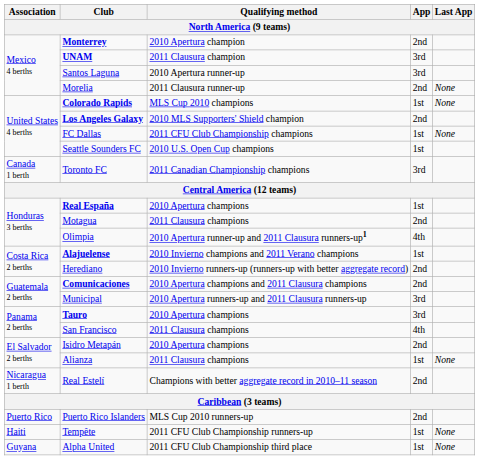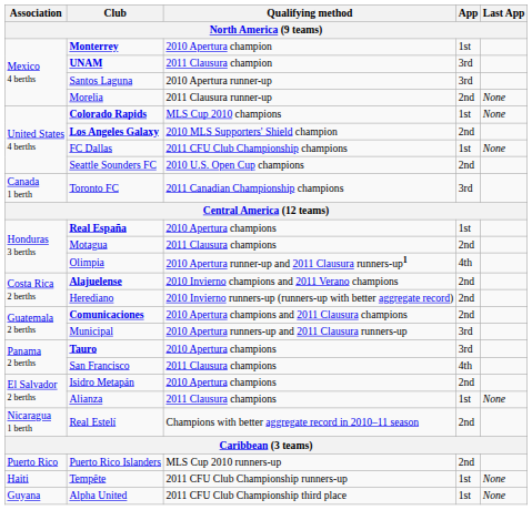Monterrey | App: 2nd -> 1st
Seattle Sounders FC | App: 1st -> 2nd
Alajuelense | App: 1st -> 2nd
